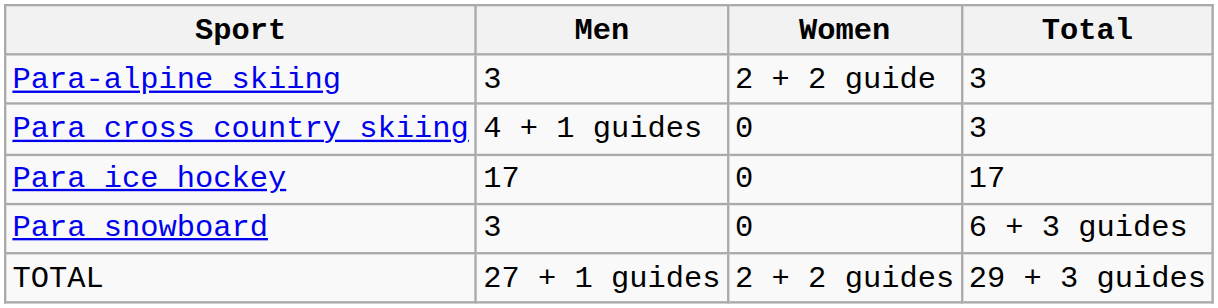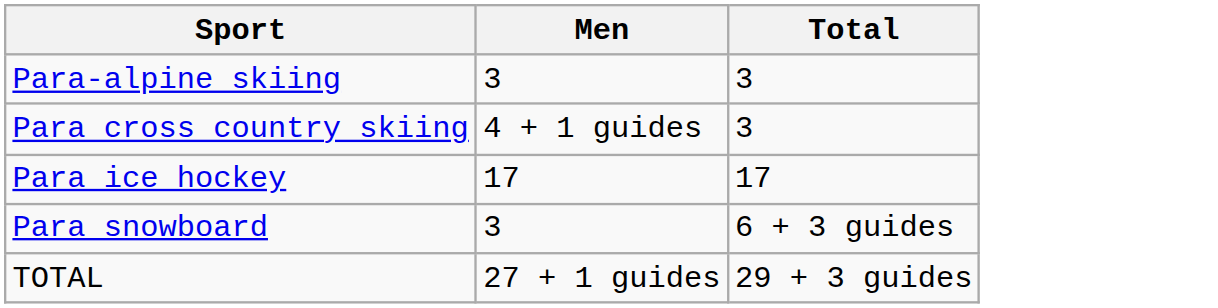- column: Women | 2 + 2 guide | 0 | 0 | 0 | 2 + 2 guides
